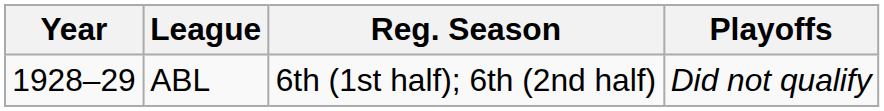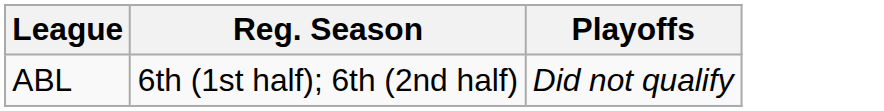- column: Year | 1928–29
